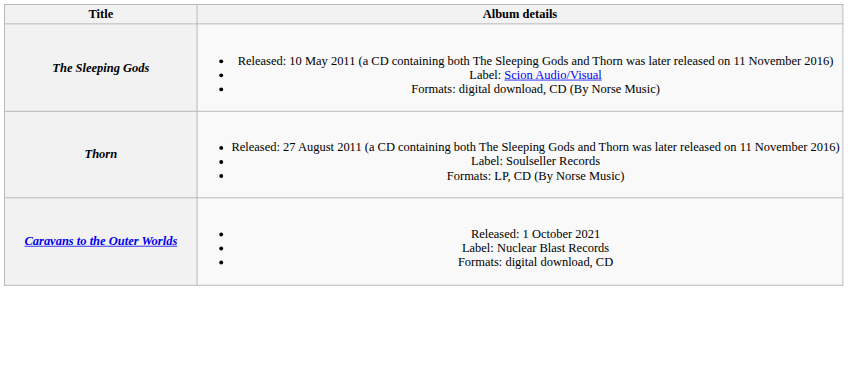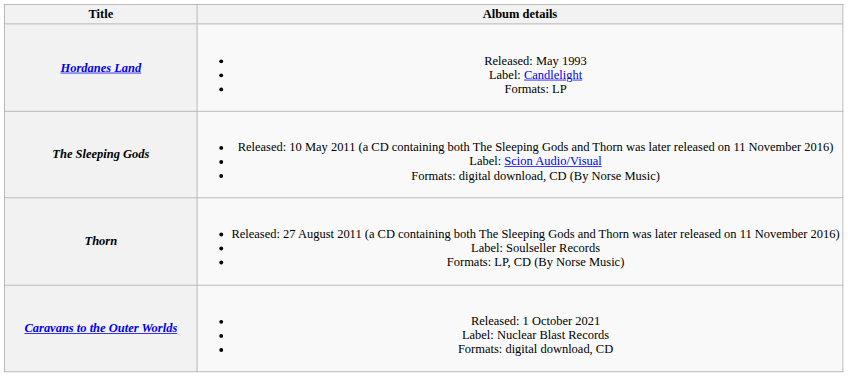+ row: Hordanes Land | Released: May 1993 Label: Candlelight Formats: LP
